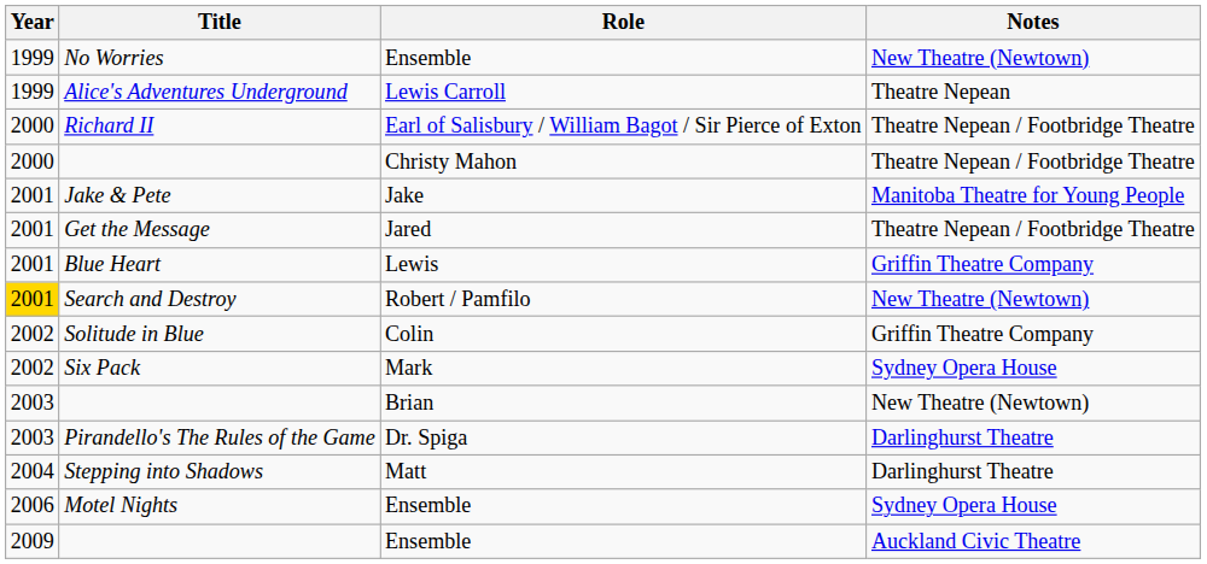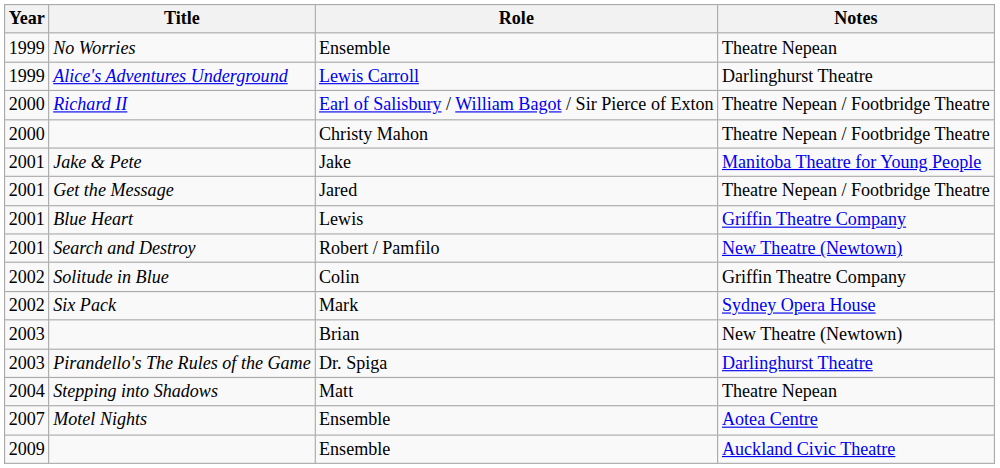No Worries | Notes: New Theatre (Newtown) -> Theatre Nepean
Alice's Adventures Underground | Notes: Theatre Nepean -> Darlinghurst Theatre
Search and Destroy | Year: gold background -> no background
Stepping into Shadows | Notes: Darlinghurst Theatre -> Theatre Nepean
Motel Nights | Year: 2006 -> 2007
Motel Nights | Notes: Sydney Opera House -> Aotea Centre
